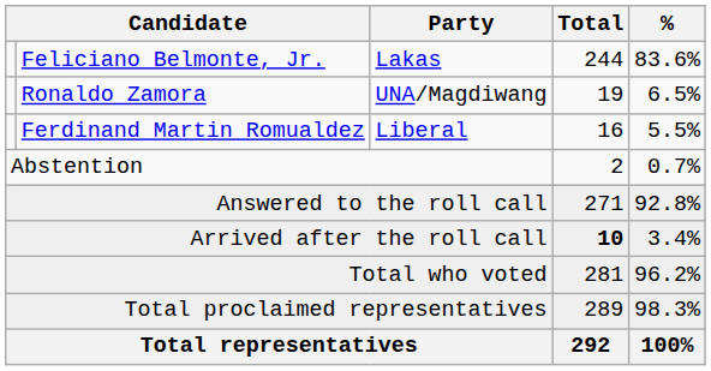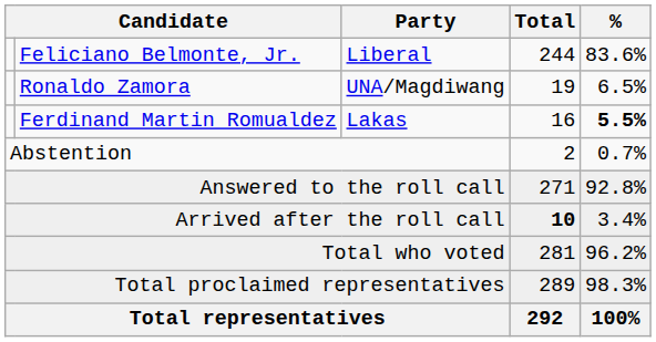Feliciano Belmonte, Jr. | Party: Lakas -> Liberal
Ferdinand Martin Romualdez | Party: Liberal -> Lakas
Ferdinand Martin Romualdez | %: normal -> bold
